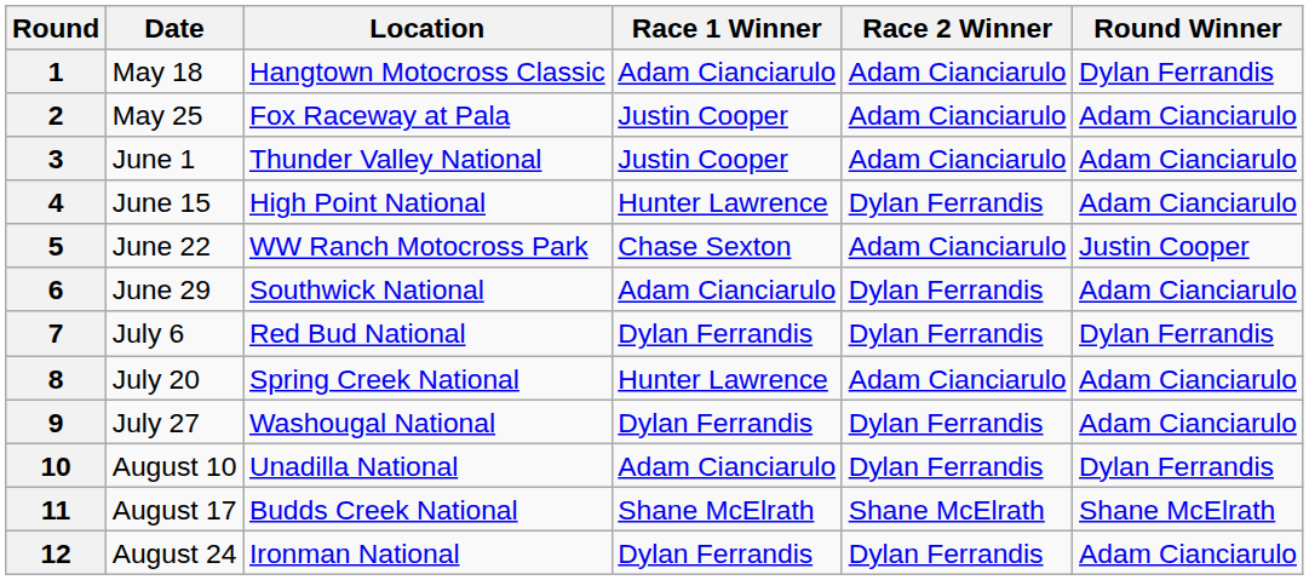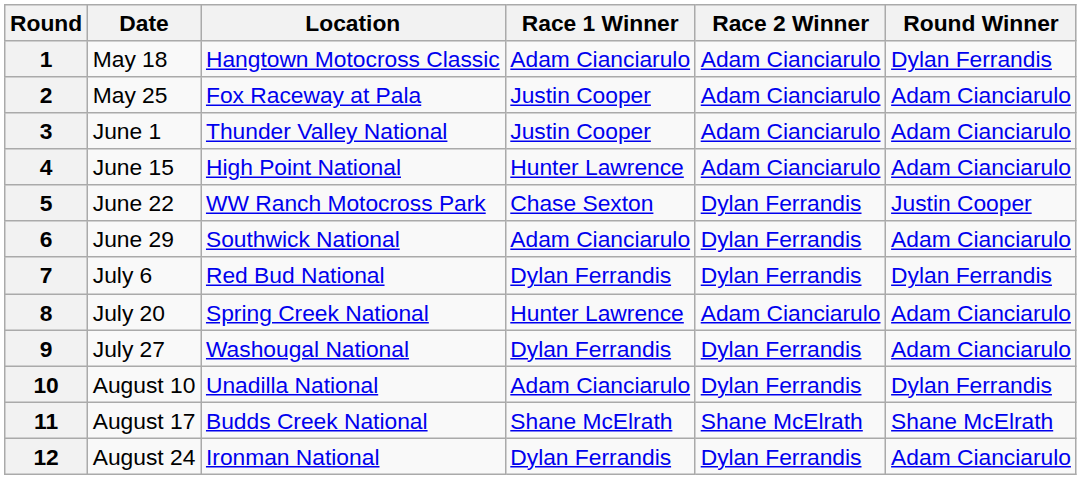4 | Race 2 Winner: Dylan Ferrandis -> Adam Cianciarulo
5 | Race 2 Winner: Adam Cianciarulo -> Dylan Ferrandis
